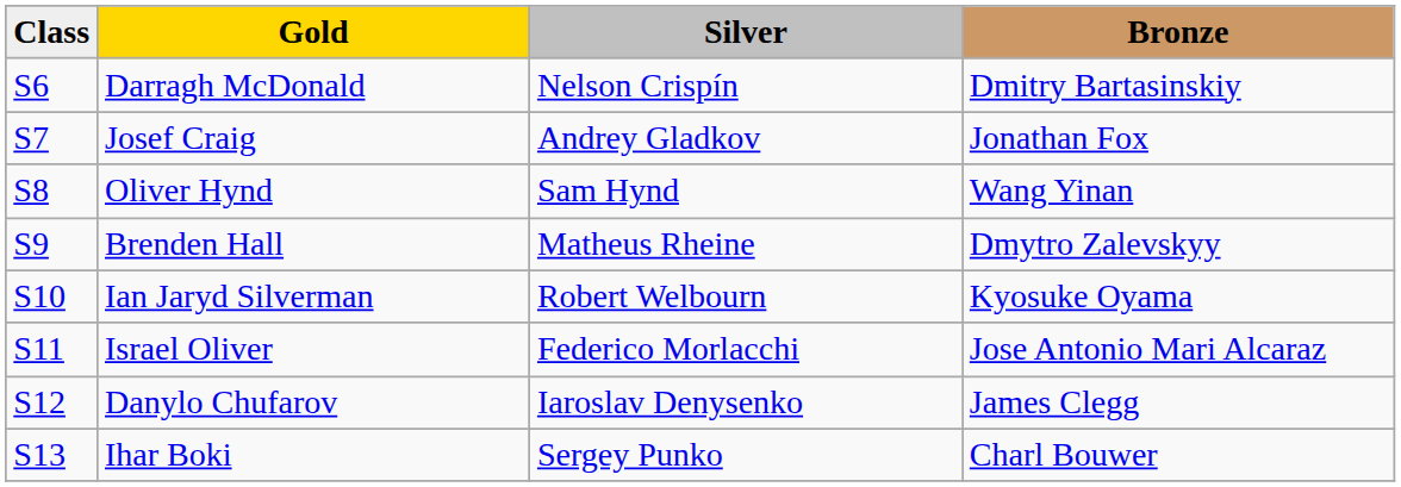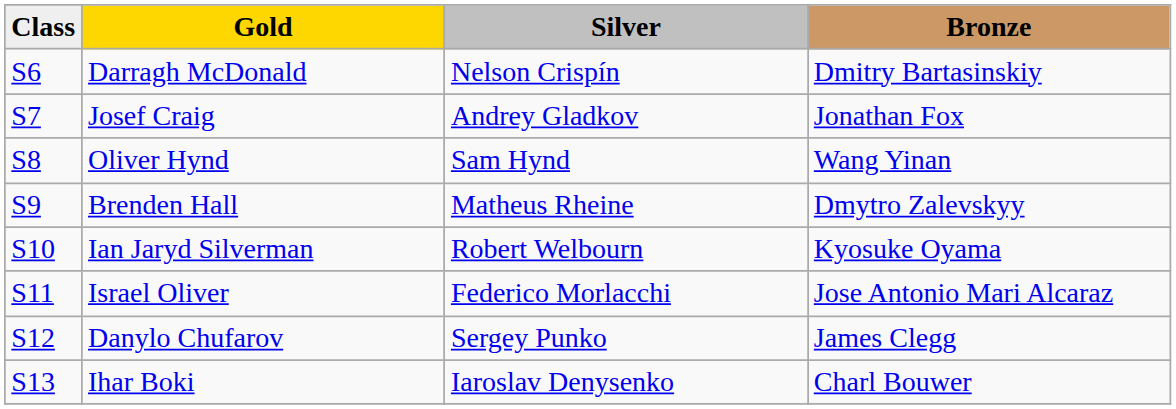Danylo Chufarov | Silver: Iaroslav Denysenko -> Sergey Punko
Ihar Boki | Silver: Sergey Punko -> Iaroslav Denysenko
